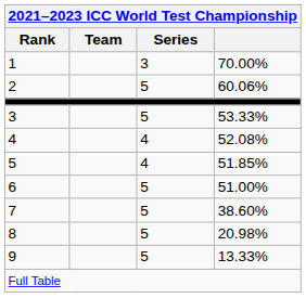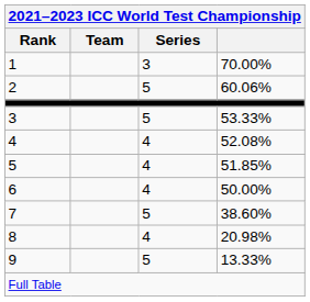6 | Series: 5 -> 4
6 | column 4: 51.00% -> 50.00%
8 | Series: 5 -> 4
